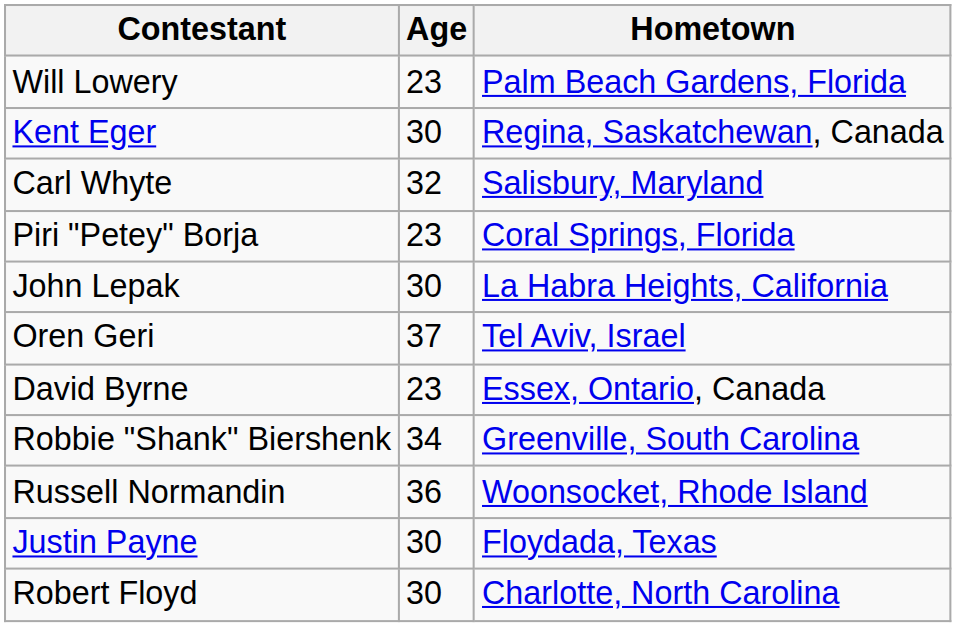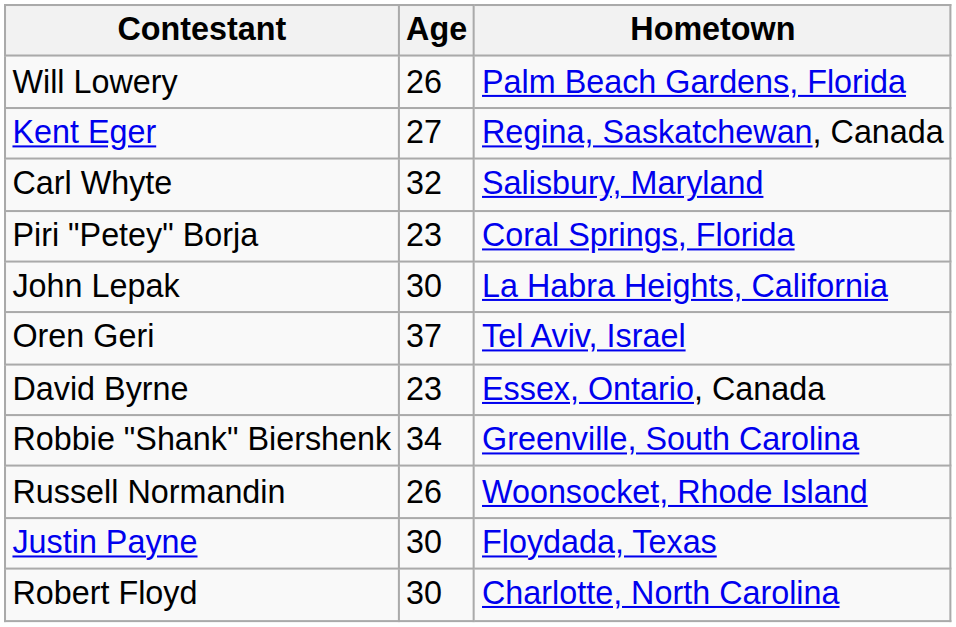Will Lowery | Age: 23 -> 26
Kent Eger | Age: 30 -> 27
Russell Normandin | Age: 36 -> 26
